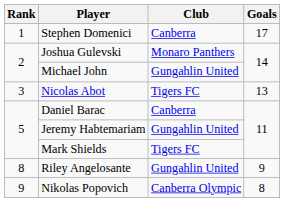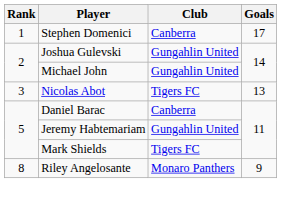Joshua Gulevski | Club: Monaro Panthers -> Gungahlin United
Riley Angelosante | Club: Gungahlin United -> Monaro Panthers
- row: 9 | Nikolas Popovich | Canberra Olympic | 8
